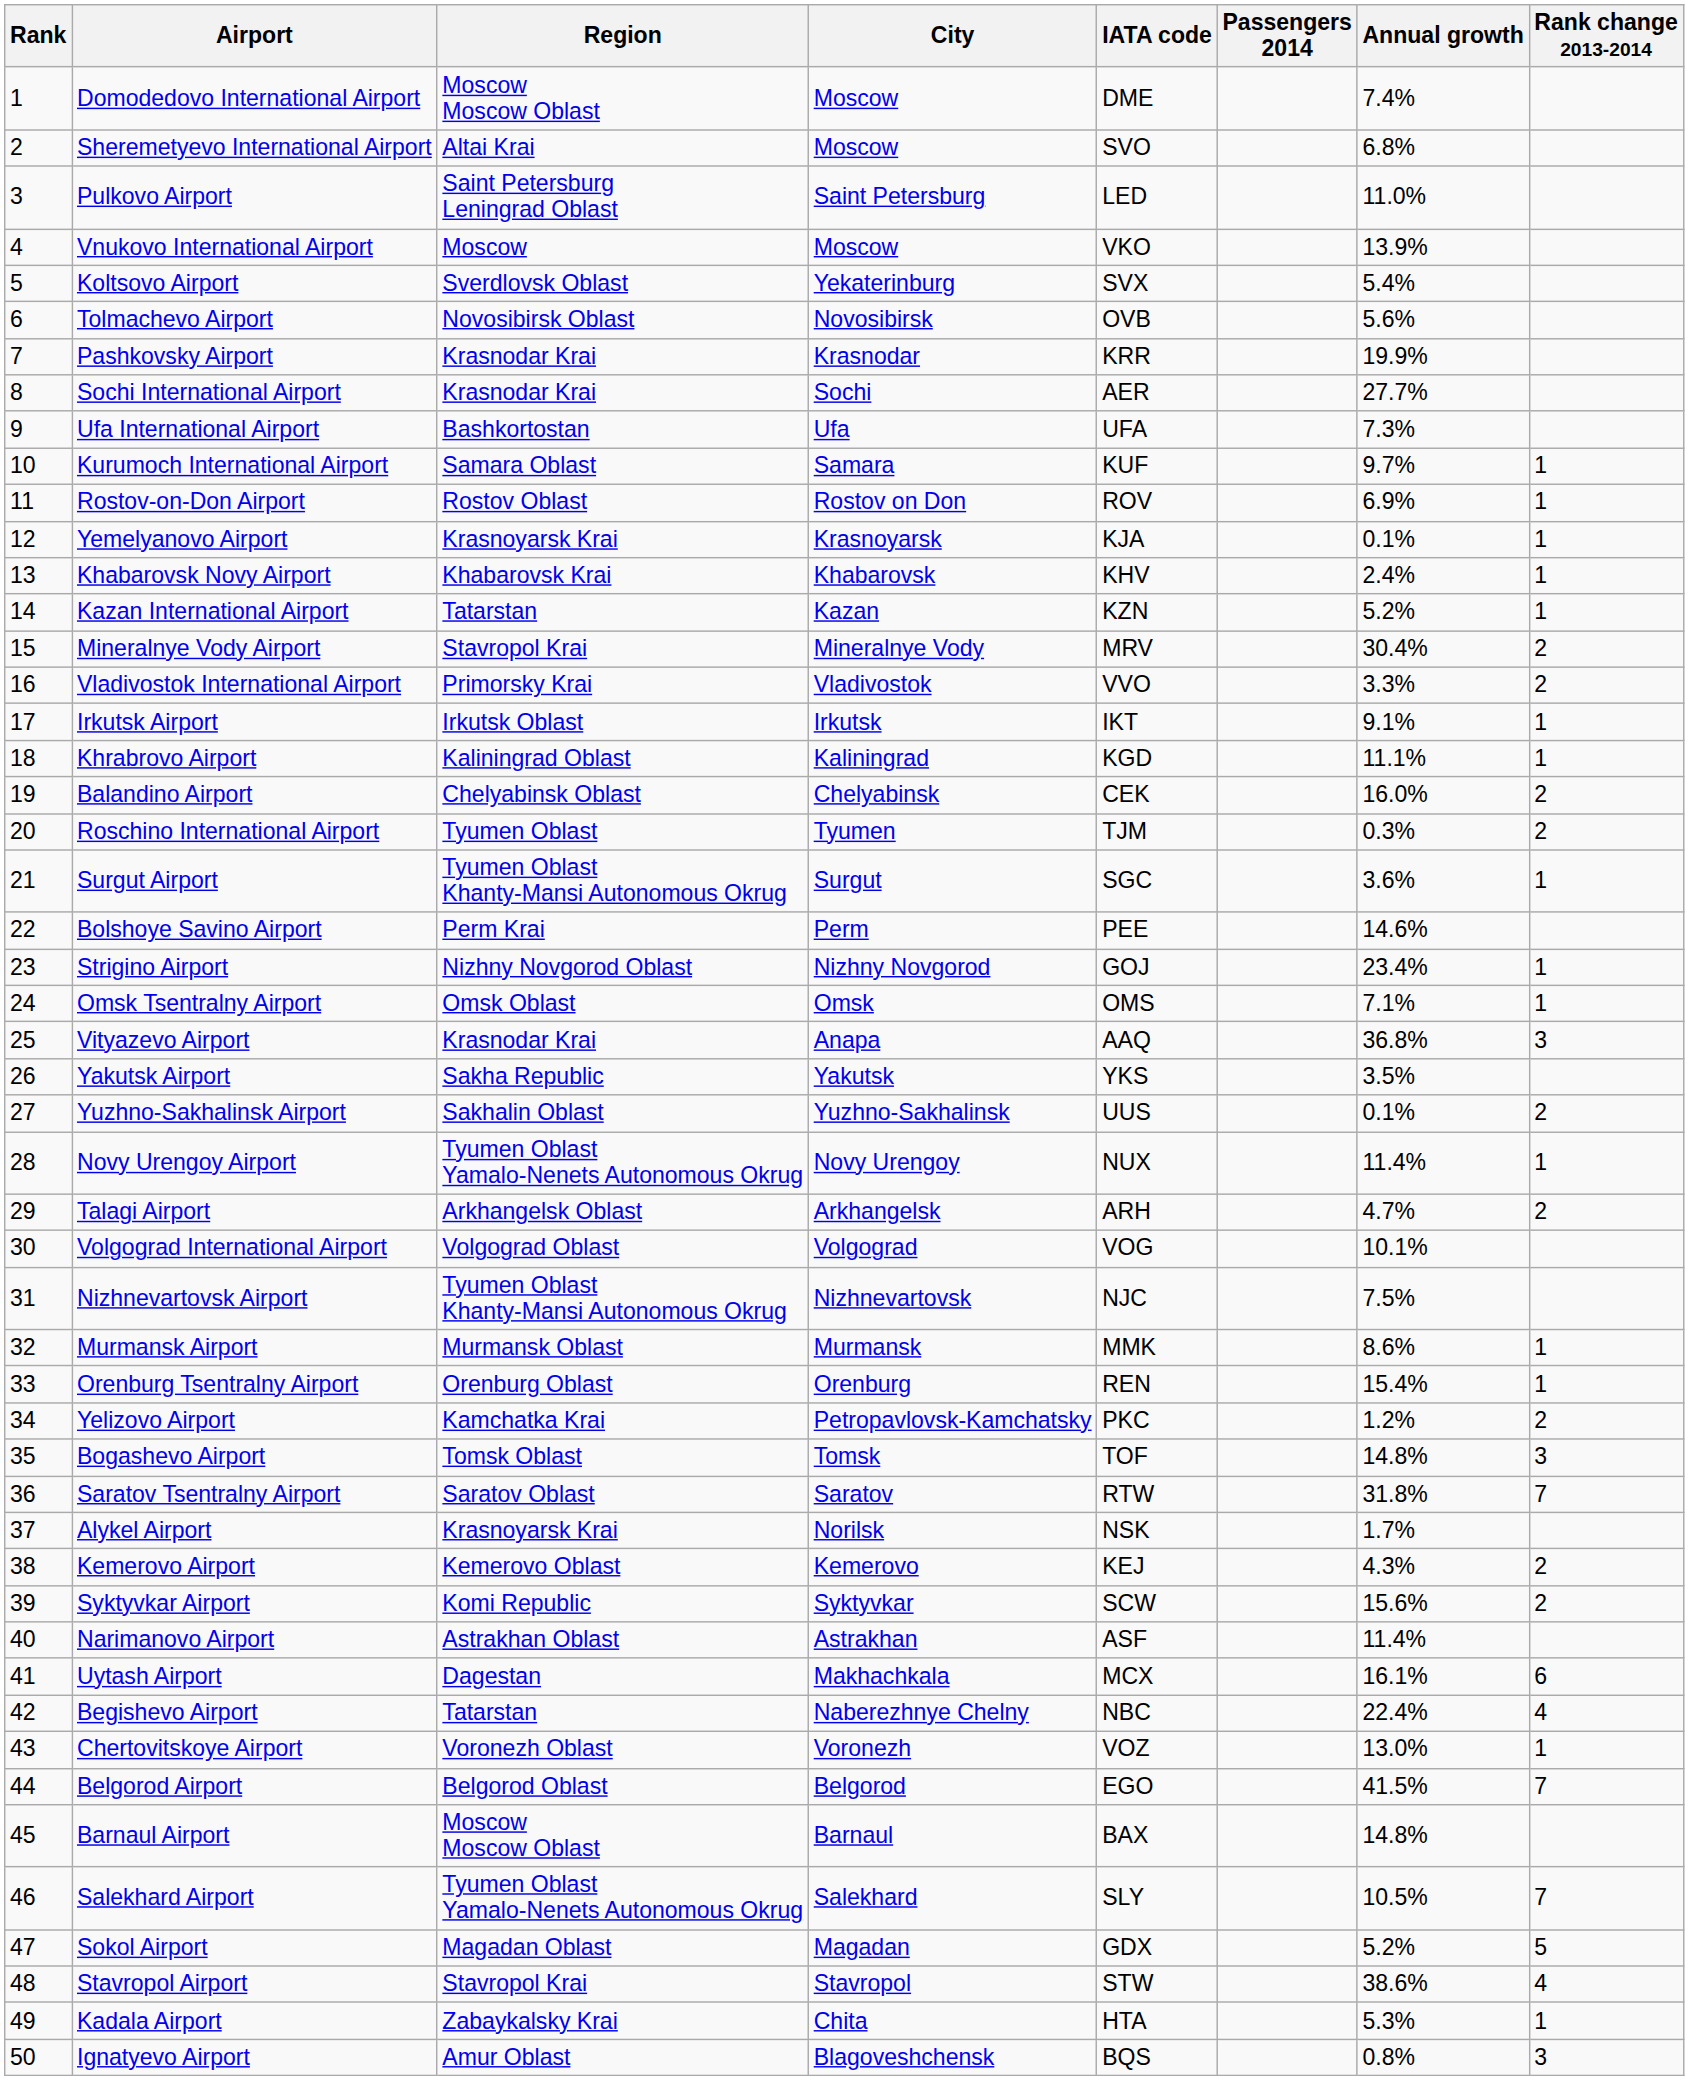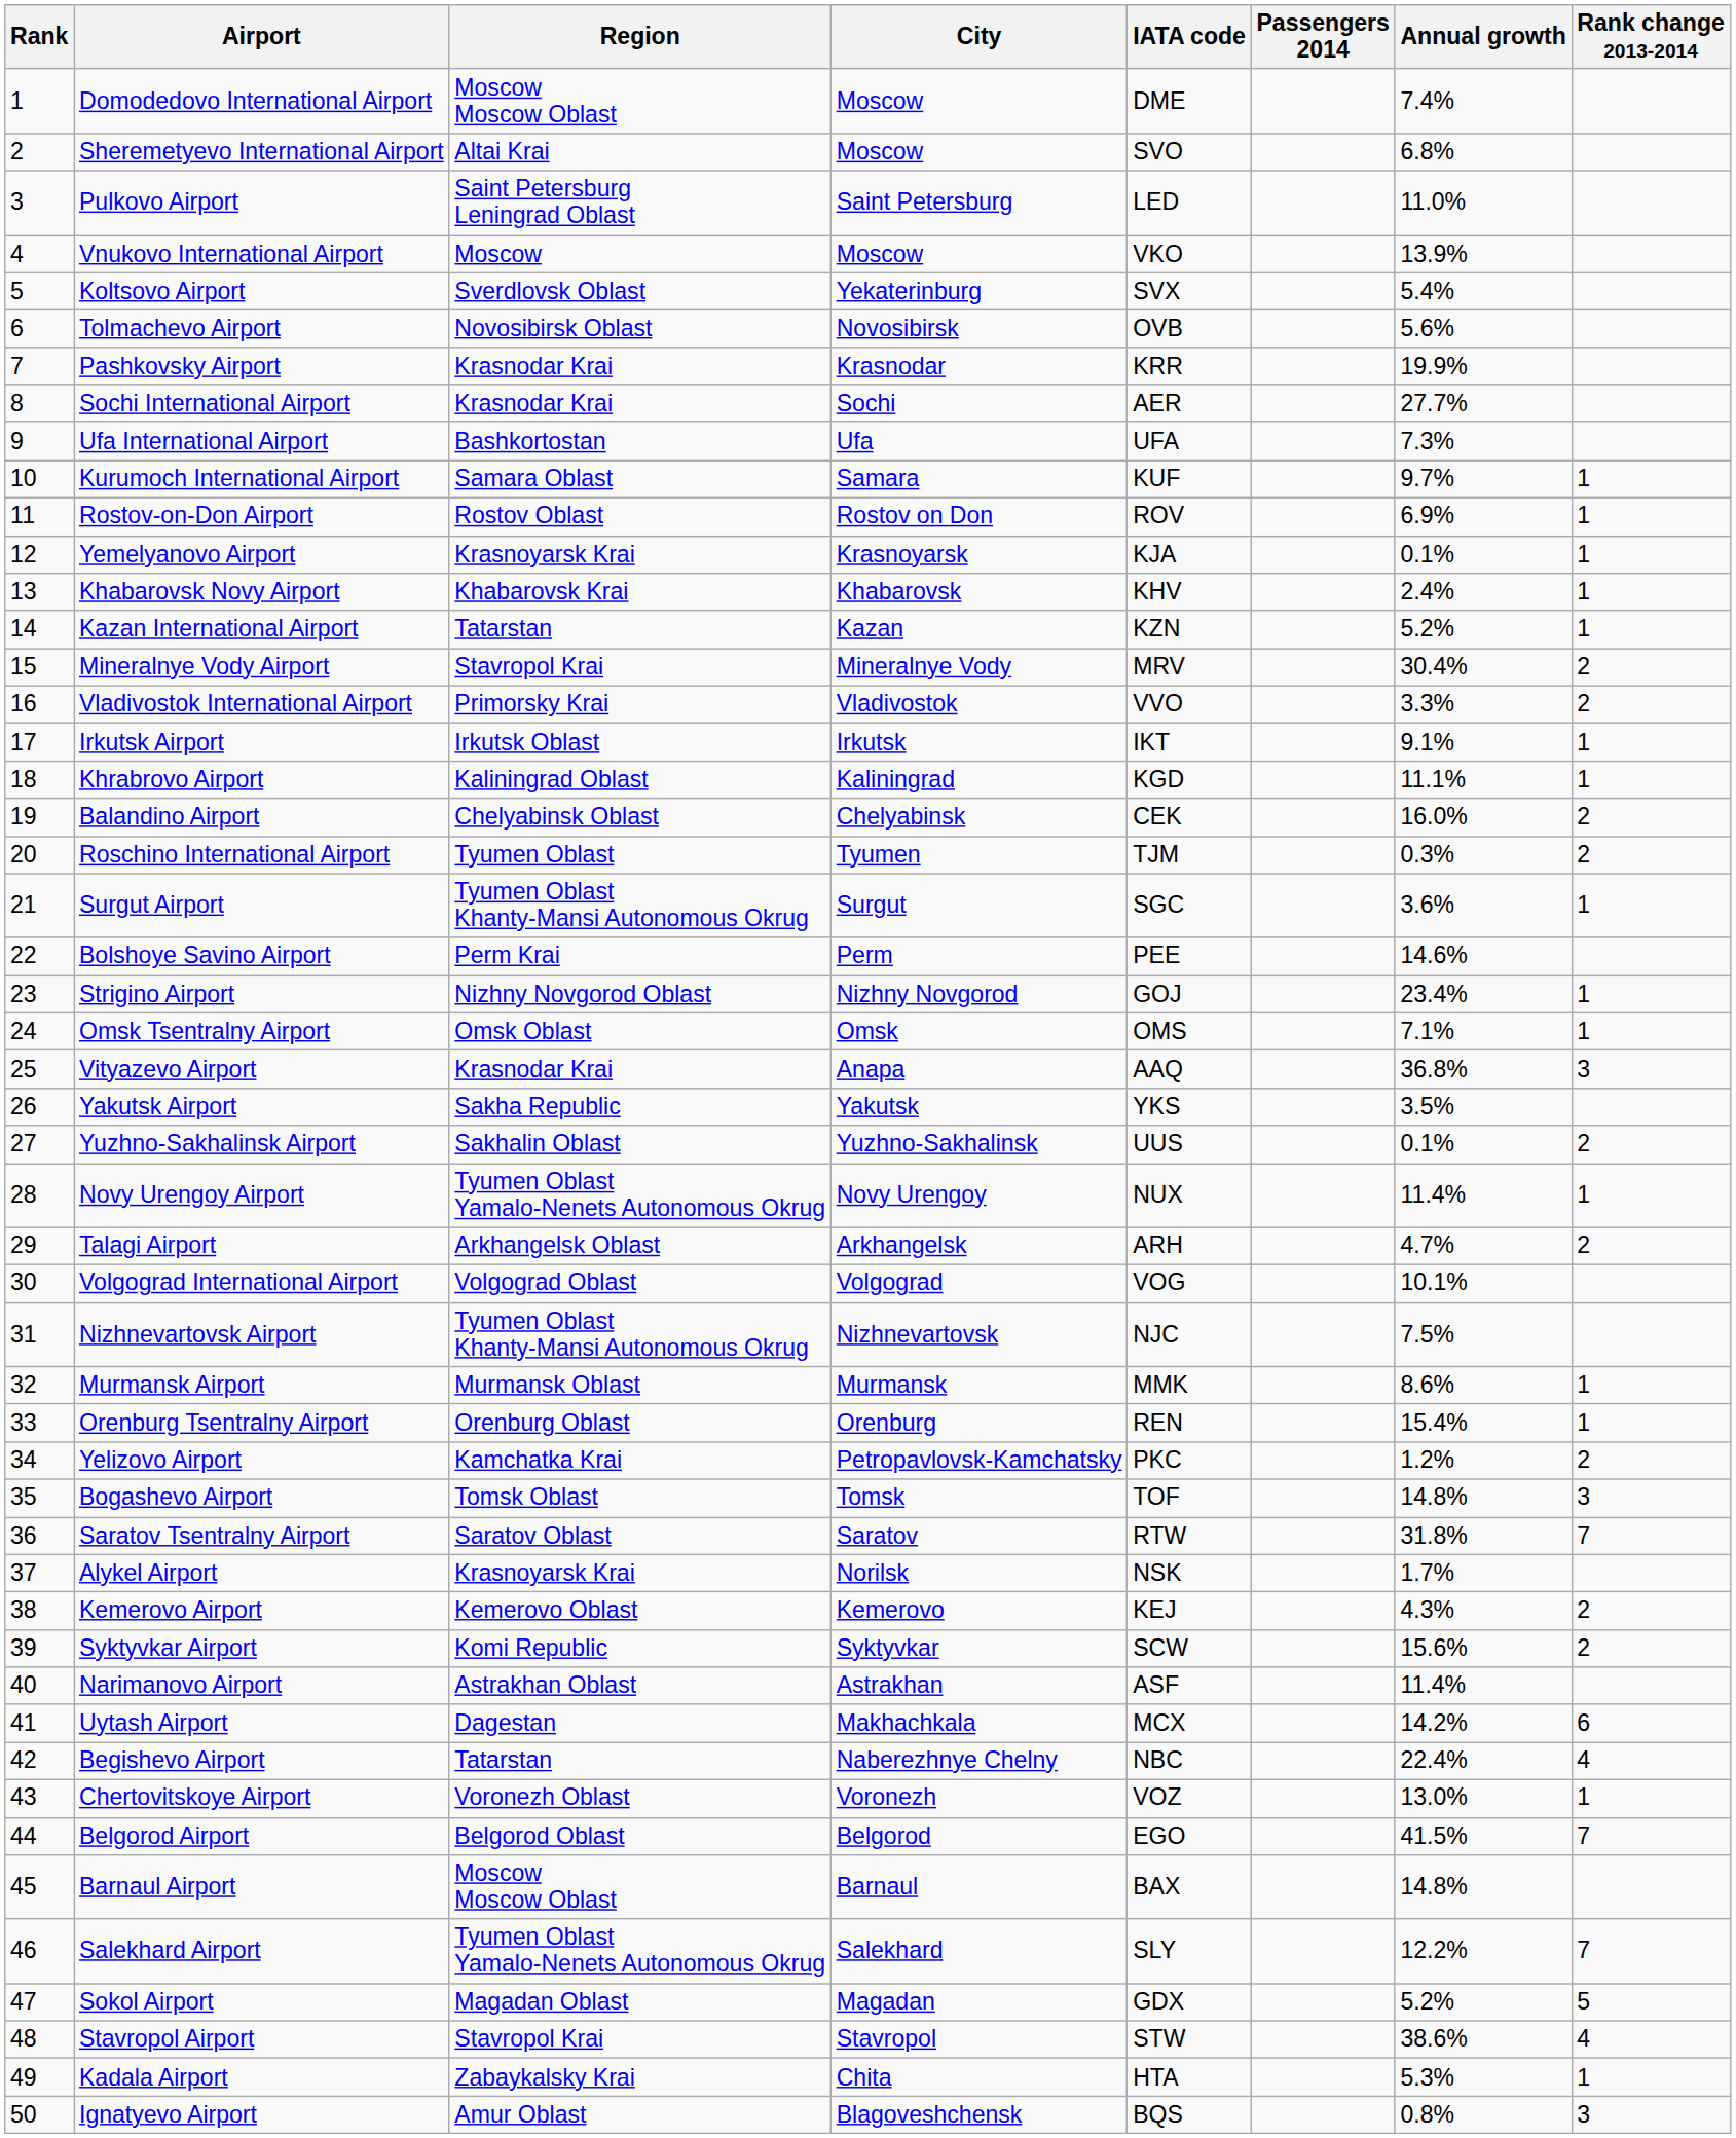Uytash Airport | Annual growth: 16.1% -> 14.2%
Salekhard Airport | Annual growth: 10.5% -> 12.2%
